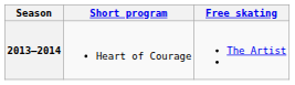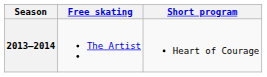columns swapped: Short program <-> Free skating
